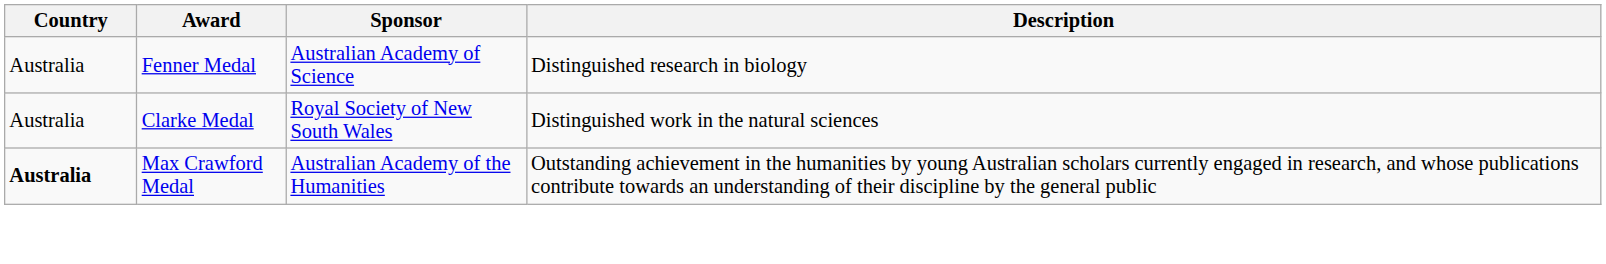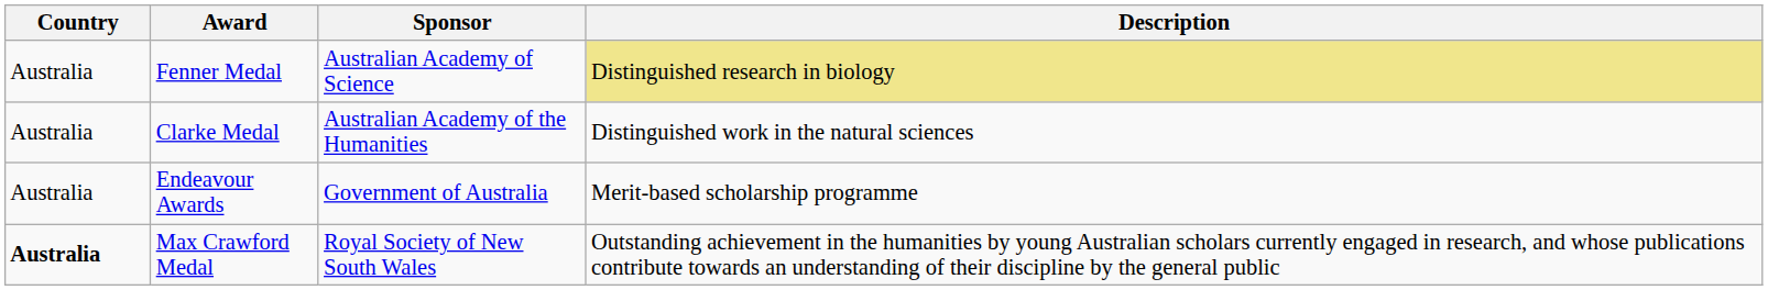Fenner Medal | Description: no background -> khaki background
Clarke Medal | Sponsor: Royal Society of New South Wales -> Australian Academy of the Humanities
+ row: Australia | Endeavour Awards | Government of Australia | Merit-based scholarship programme
Max Crawford Medal | Sponsor: Australian Academy of the Humanities -> Royal Society of New South Wales
